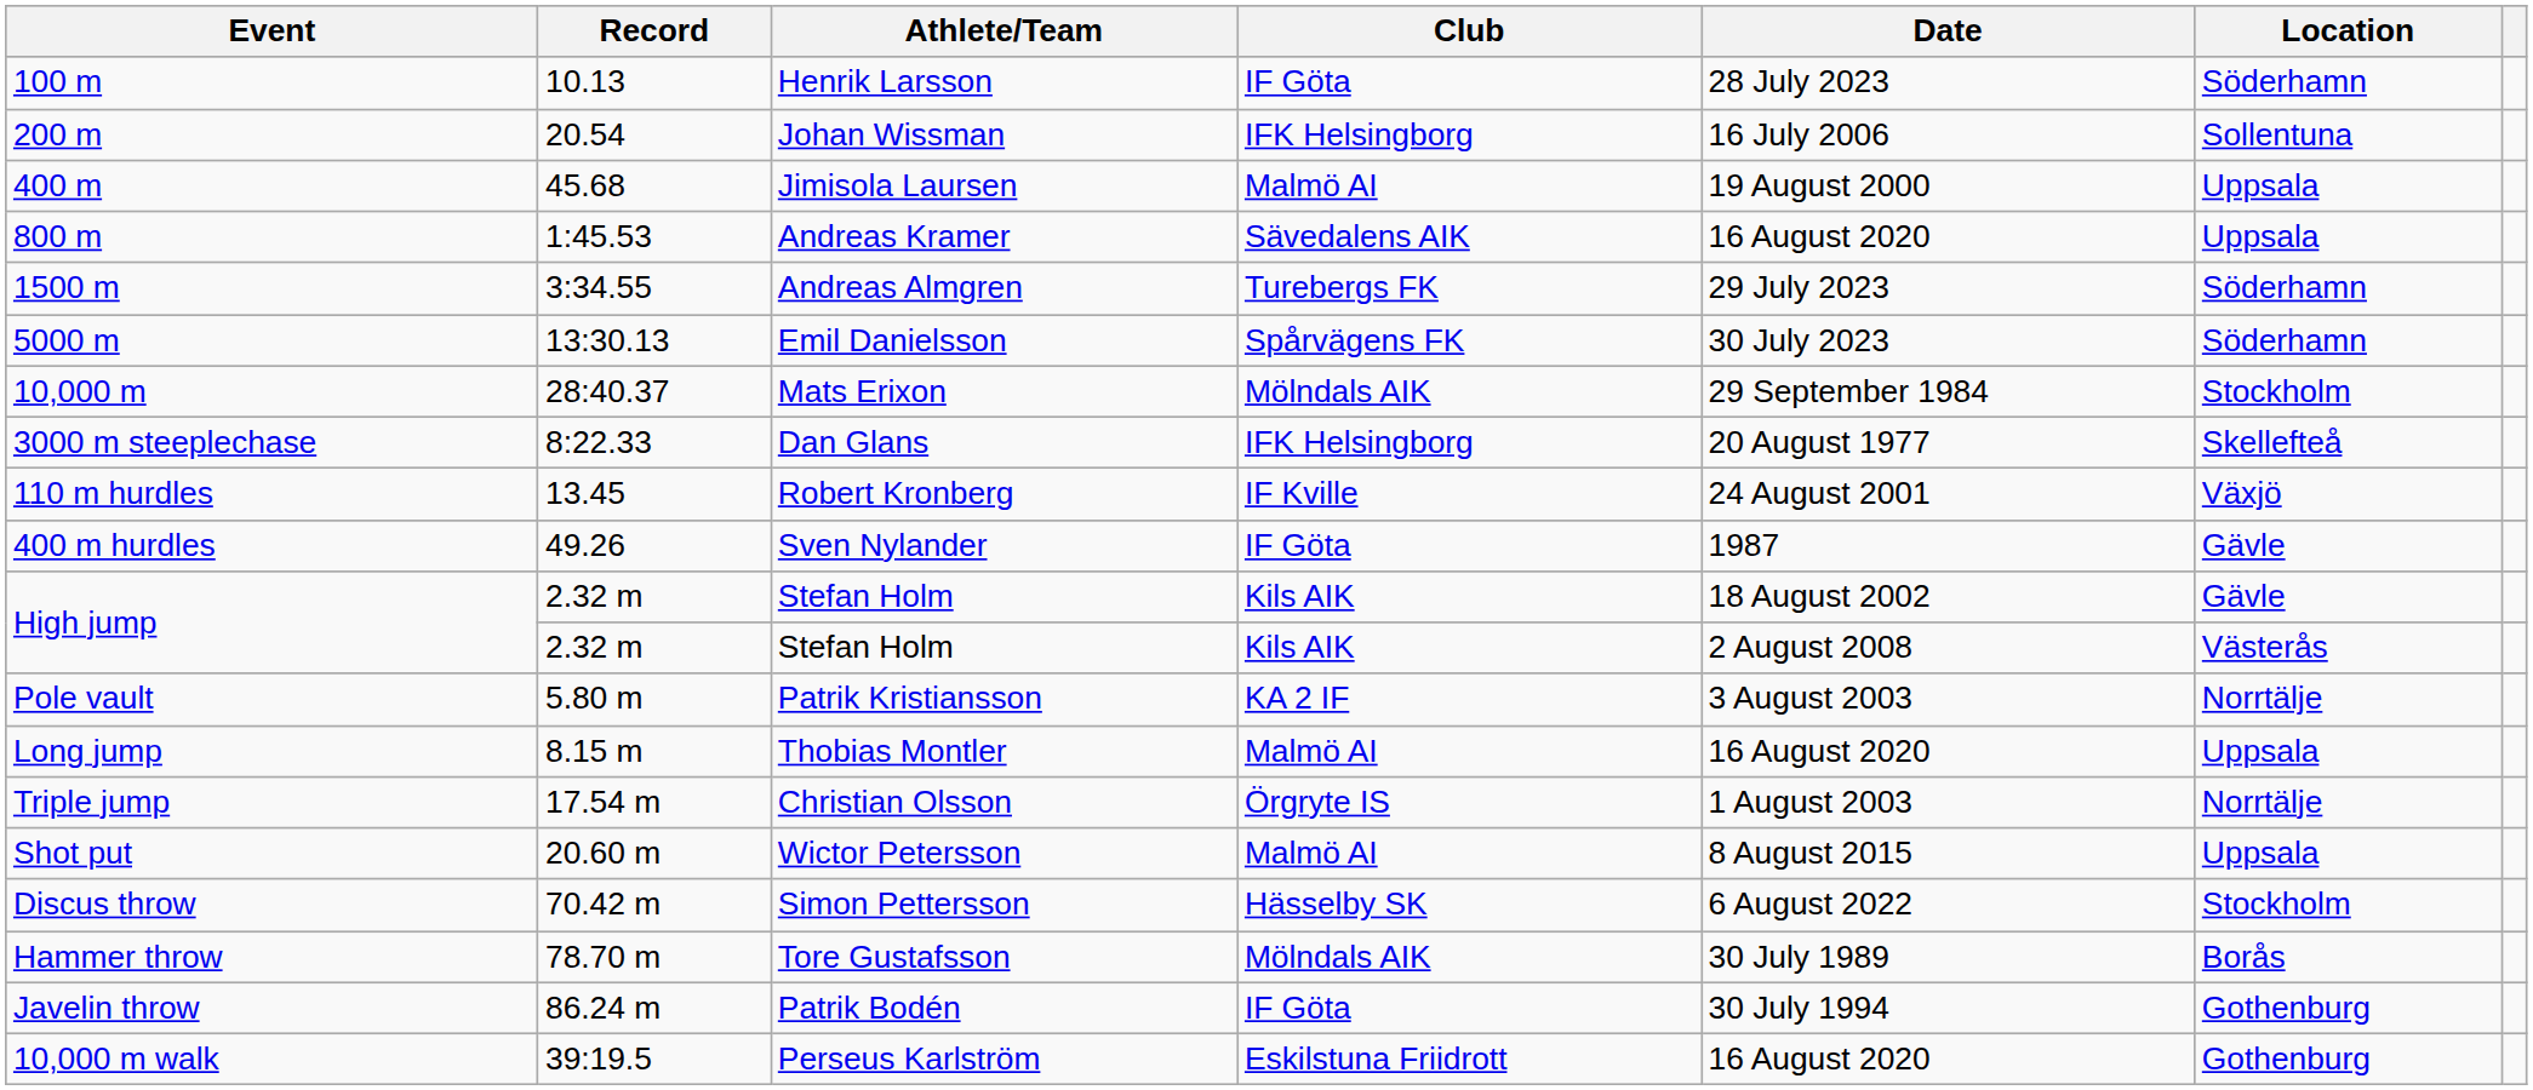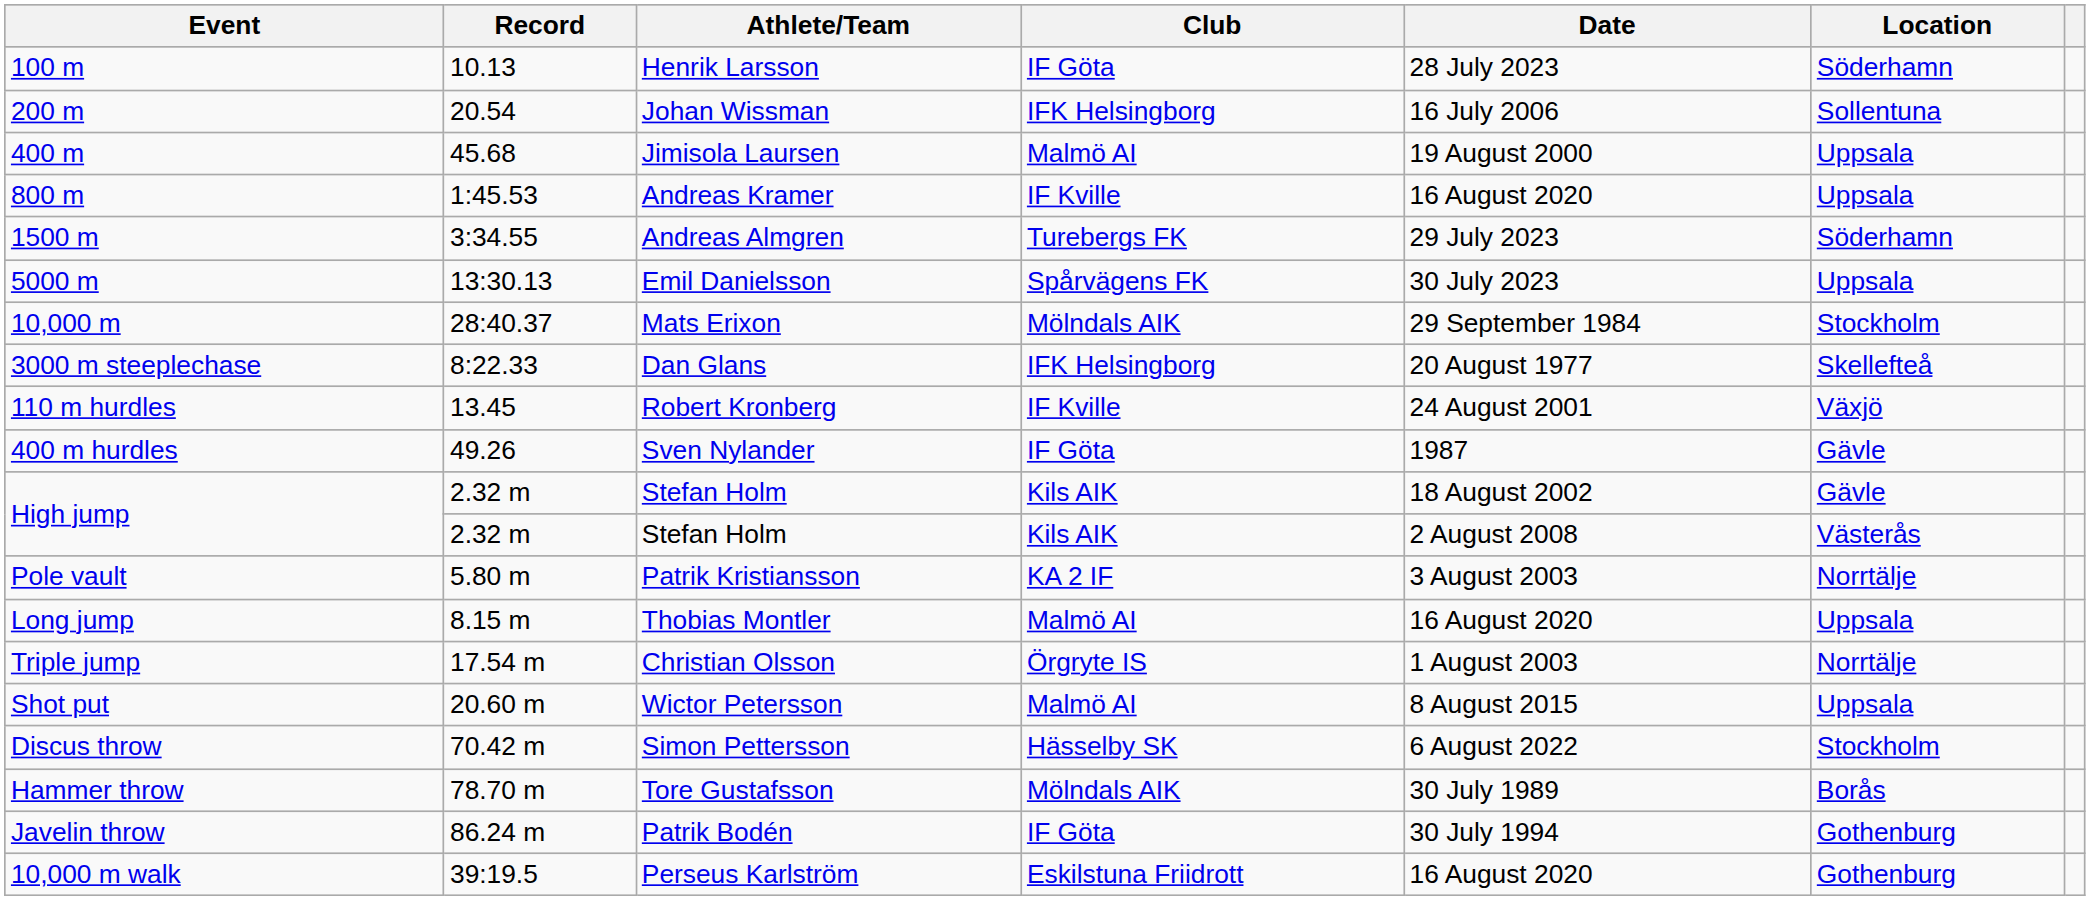800 m | Club: Sävedalens AIK -> IF Kville
5000 m | Location: Söderhamn -> Uppsala
